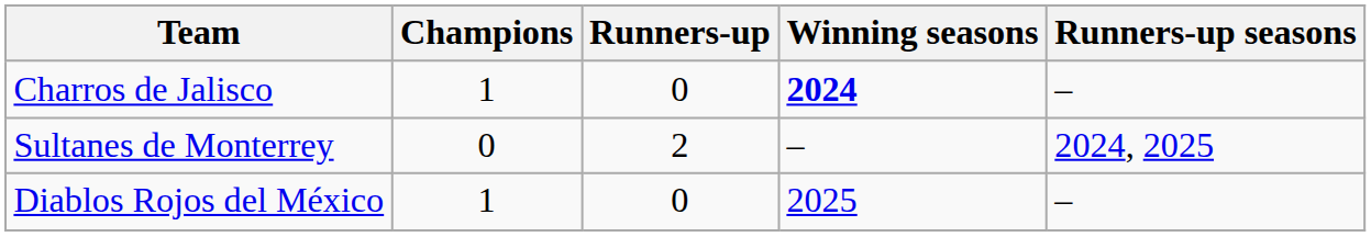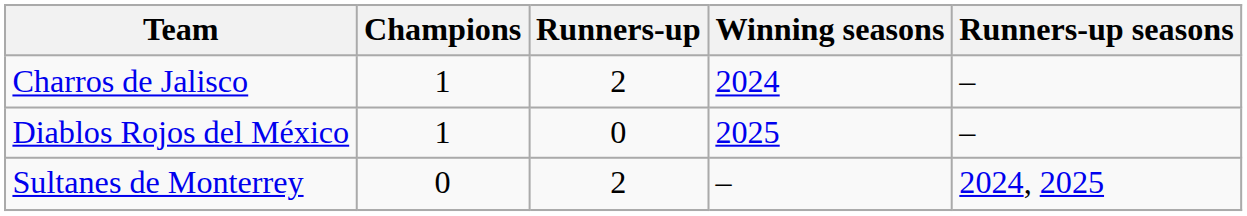Charros de Jalisco | Runners-up: 0 -> 2
Charros de Jalisco | Winning seasons: bold -> normal
rows swapped: Diablos Rojos del México <-> Sultanes de Monterrey
